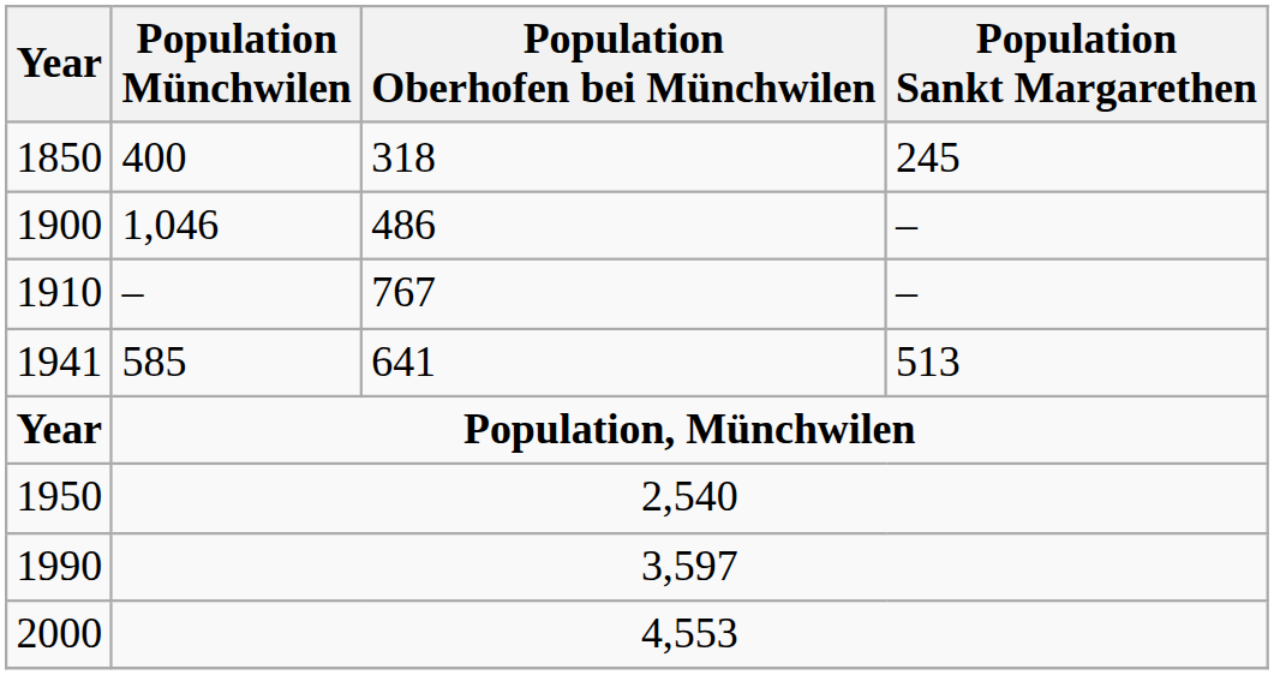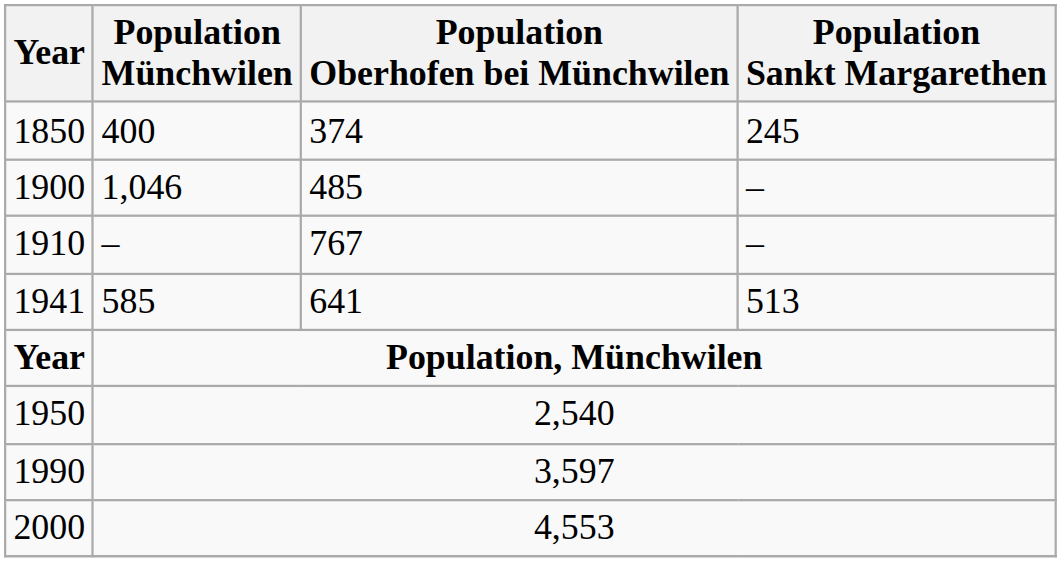1850 | Population Oberhofen bei Münchwilen: 318 -> 374
1900 | Population Oberhofen bei Münchwilen: 486 -> 485
